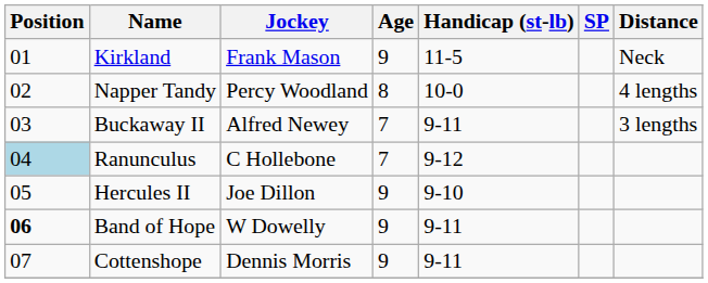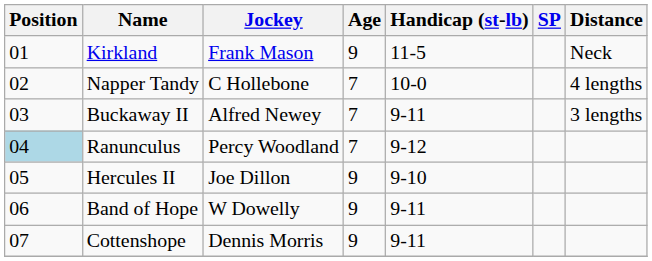Napper Tandy | Jockey: Percy Woodland -> C Hollebone
Napper Tandy | Age: 8 -> 7
Ranunculus | Jockey: C Hollebone -> Percy Woodland
Band of Hope | Position: bold -> normal
